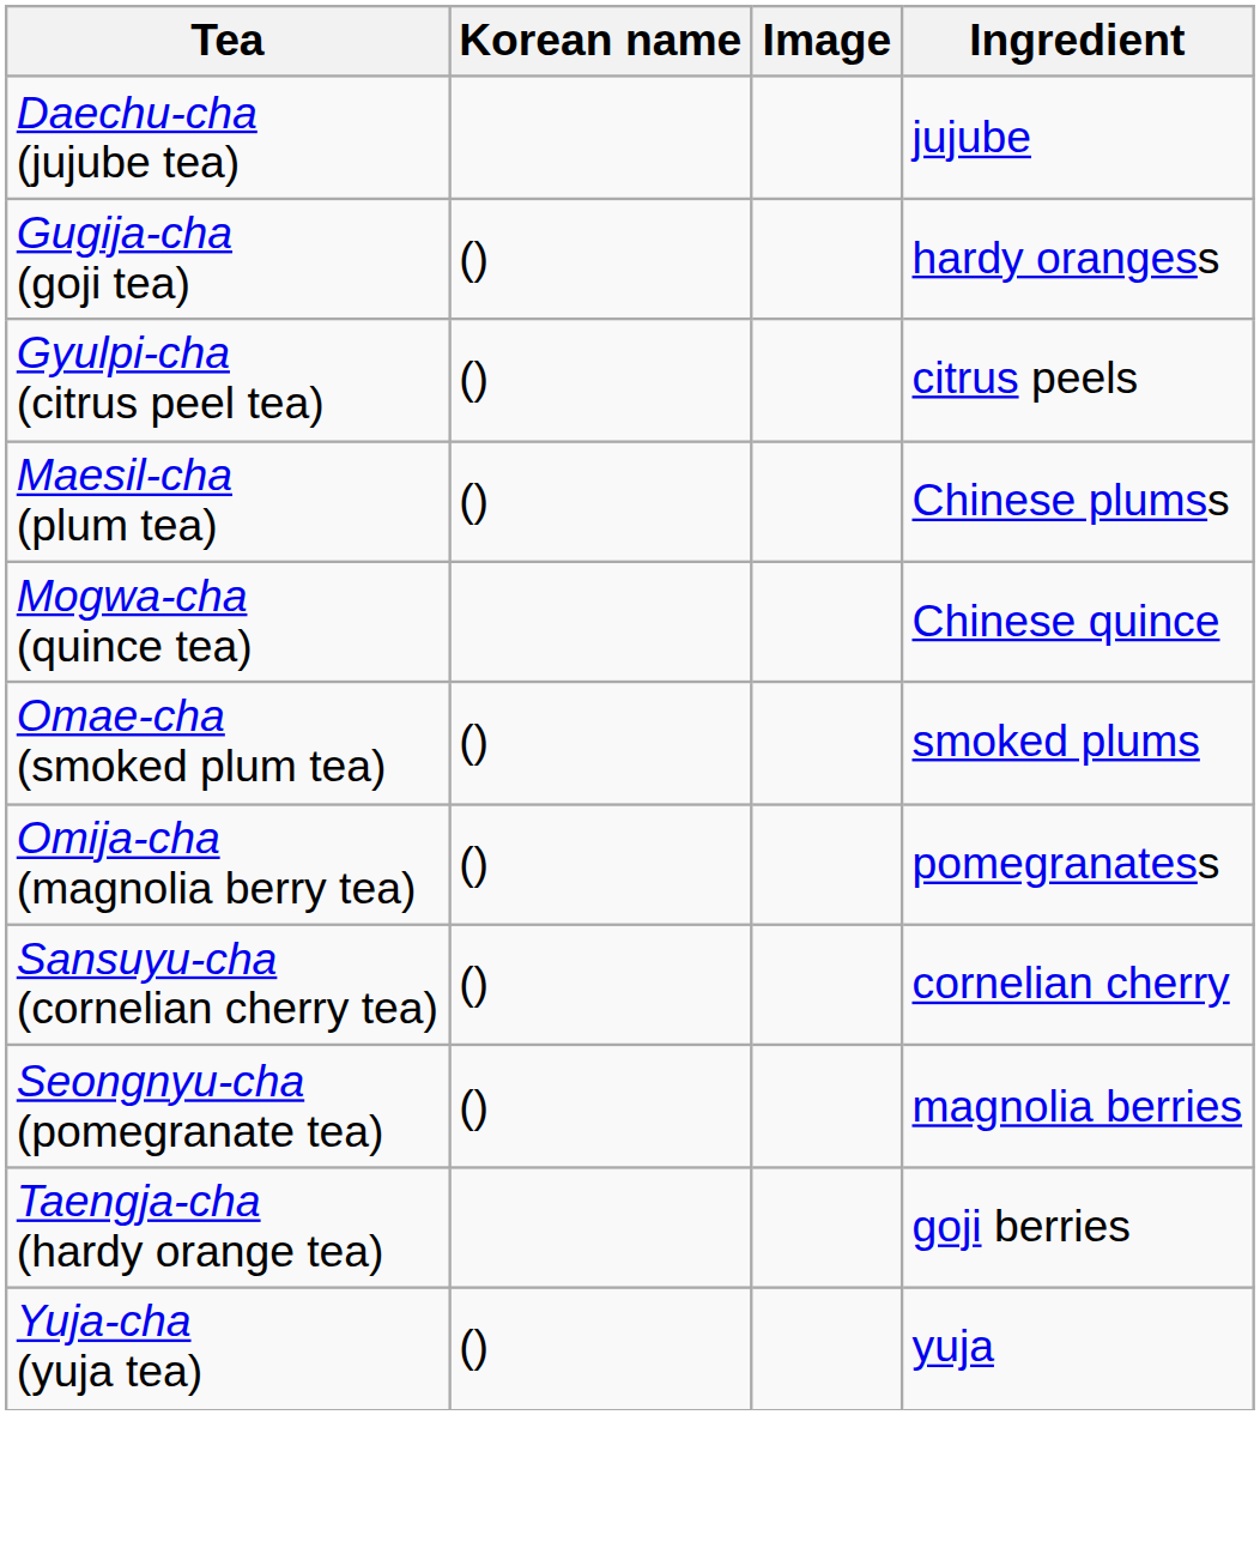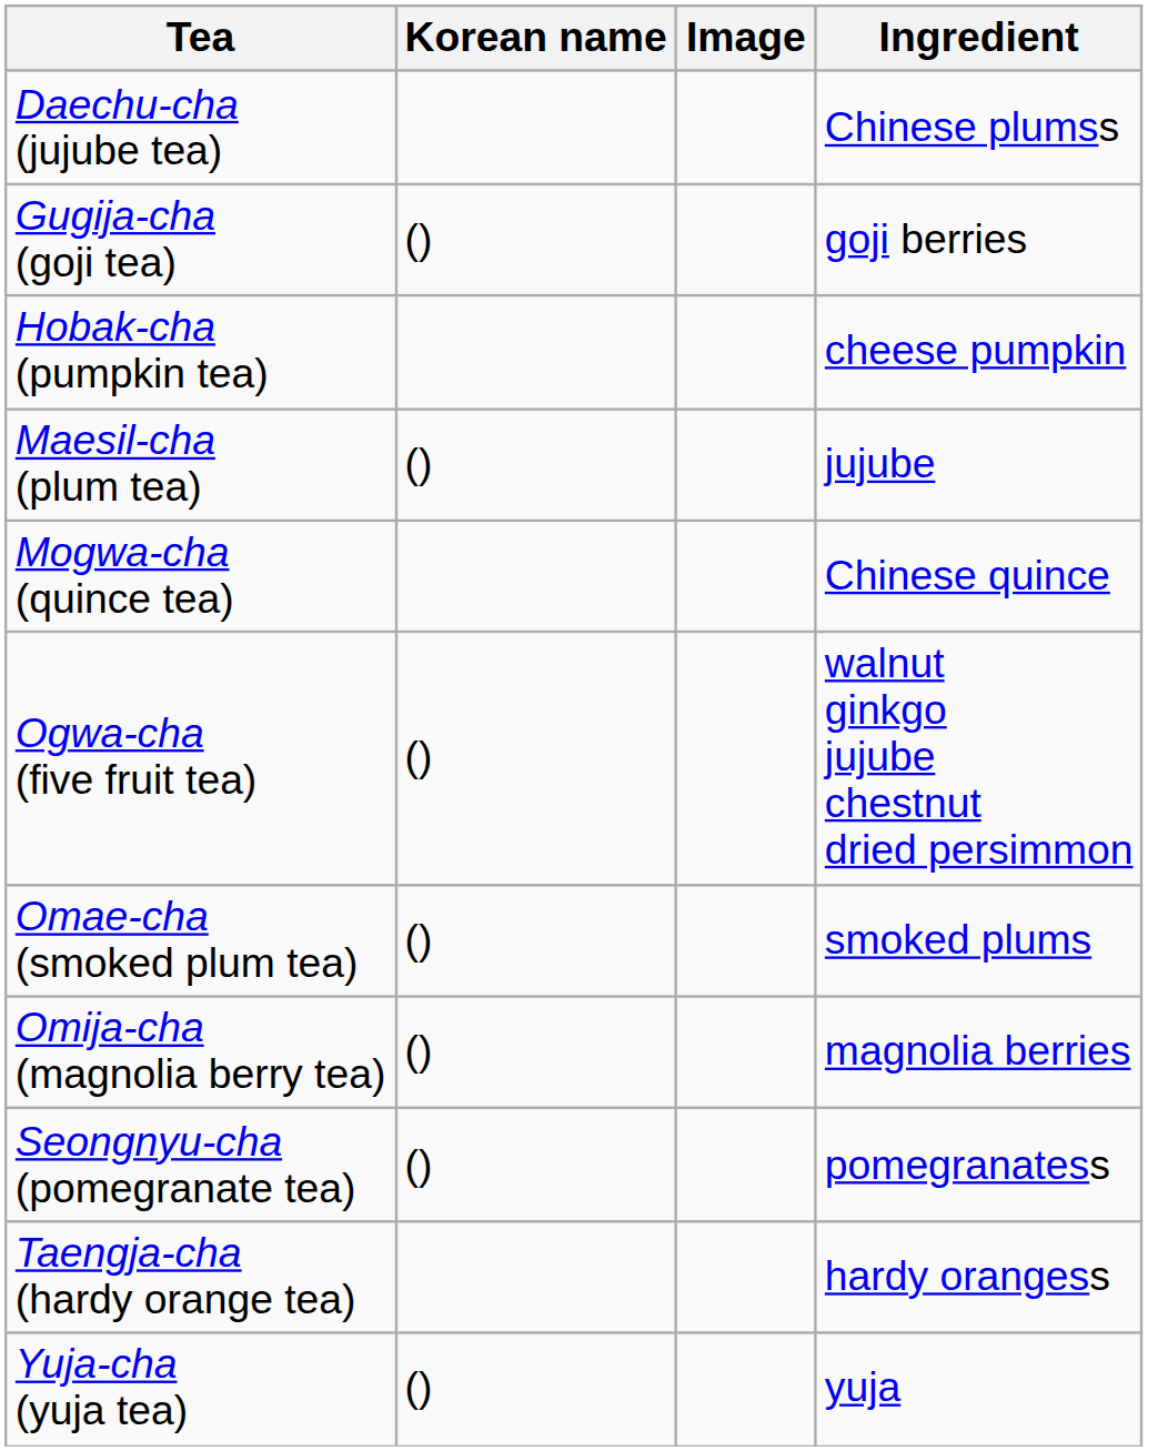Daechu-cha (jujube tea) | Ingredient: jujube -> Chinese plumss
Gugija-cha (goji tea) | Ingredient: hardy orangess -> goji berries
- row: Gyulpi-cha (citrus peel tea) | () | citrus peels
+ row: Hobak-cha (pumpkin tea) | cheese pumpkin
Maesil-cha (plum tea) | Ingredient: Chinese plumss -> jujube
+ row: Ogwa-cha (five fruit tea) | () | walnut ginkgo jujube chestnut dried persimmon
Omija-cha (magnolia berry tea) | Ingredient: pomegranatess -> magnolia berries
- row: Sansuyu-cha (cornelian cherry tea) | () | cornelian cherry
Seongnyu-cha (pomegranate tea) | Ingredient: magnolia berries -> pomegranatess
Taengja-cha (hardy orange tea) | Ingredient: goji berries -> hardy orangess
